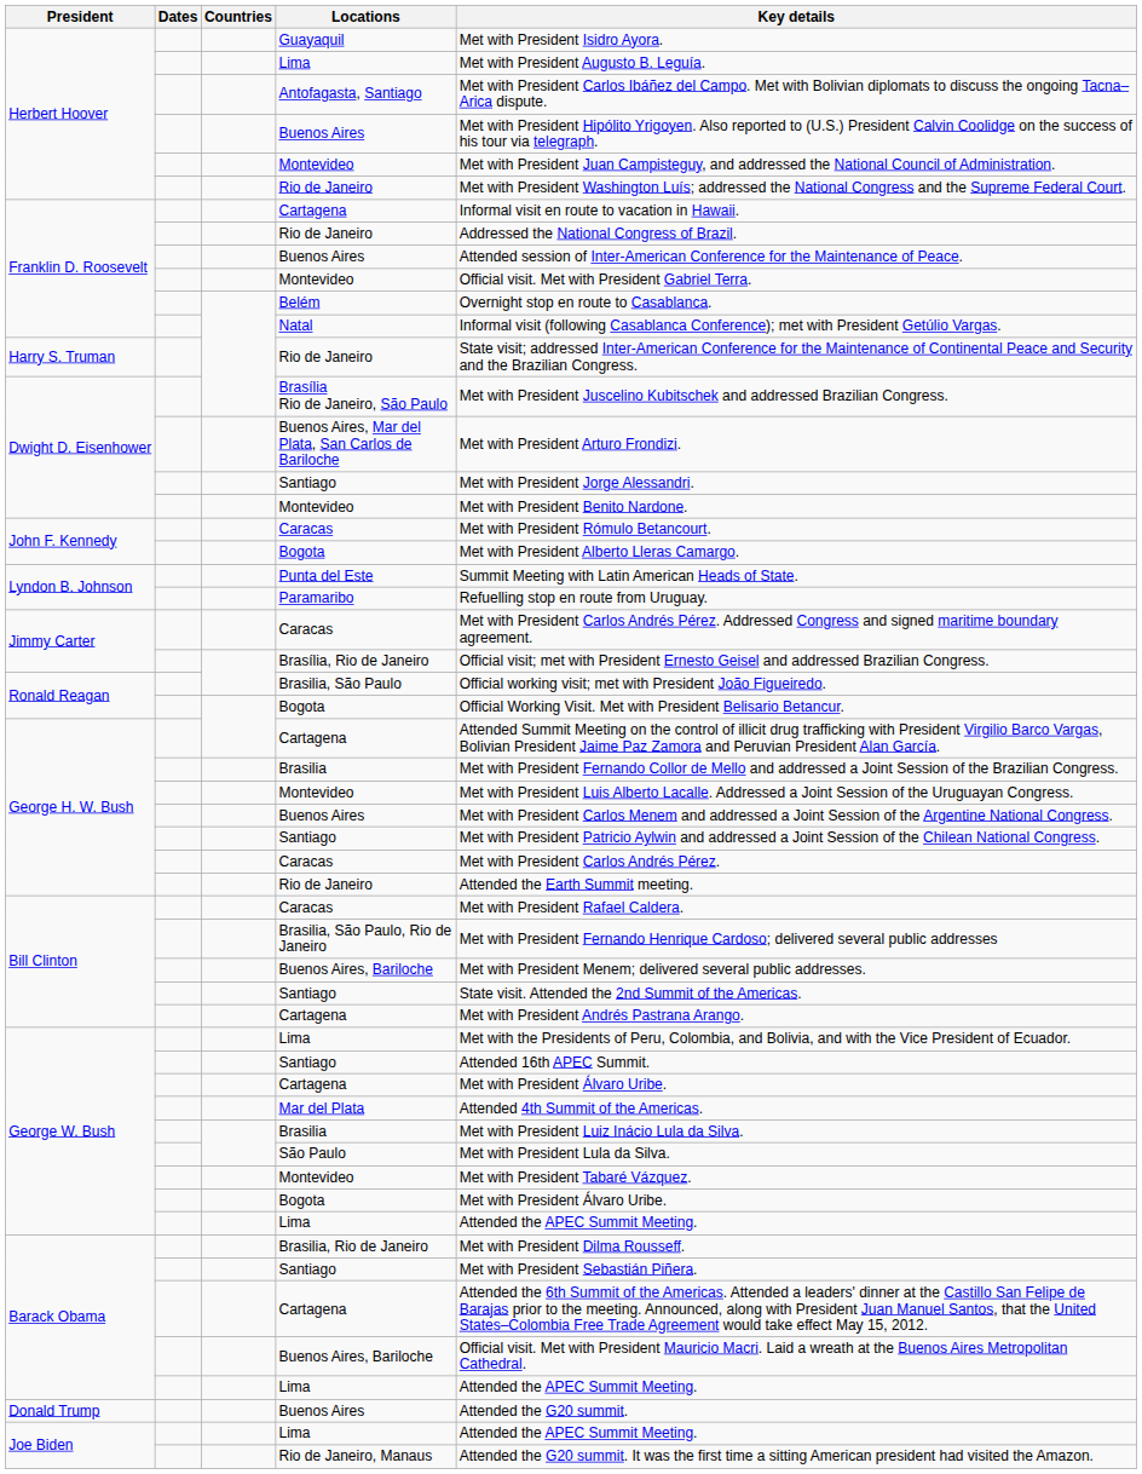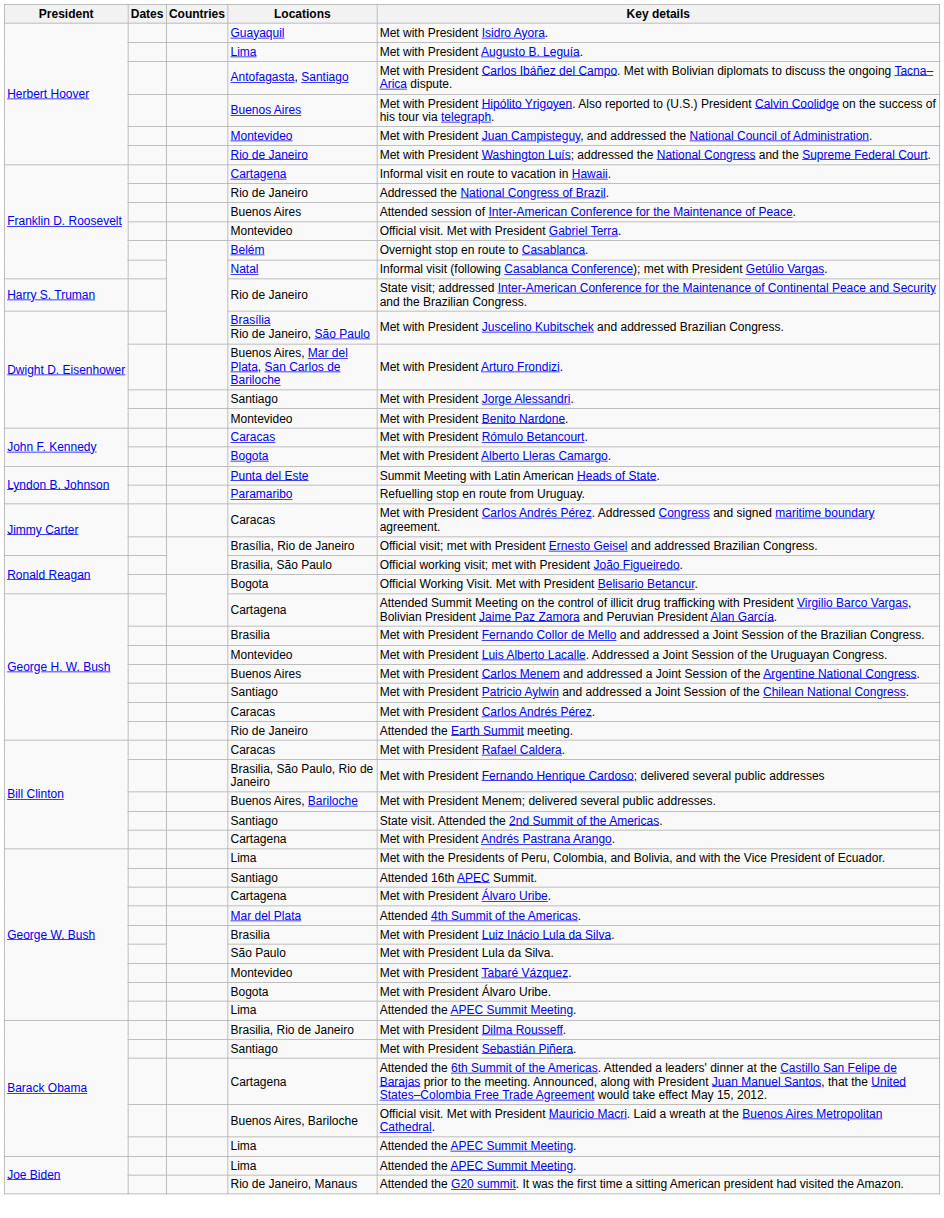- row: Donald Trump | Buenos Aires | Attended the G20 summit.
